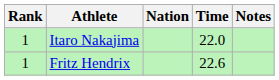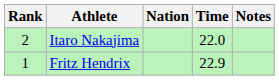Itaro Nakajima | Rank: 1 -> 2
Fritz Hendrix | Time: 22.6 -> 22.9
